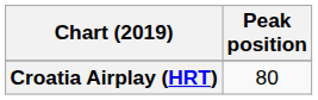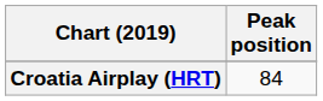Croatia Airplay (HRT) | Peak position: 80 -> 84
